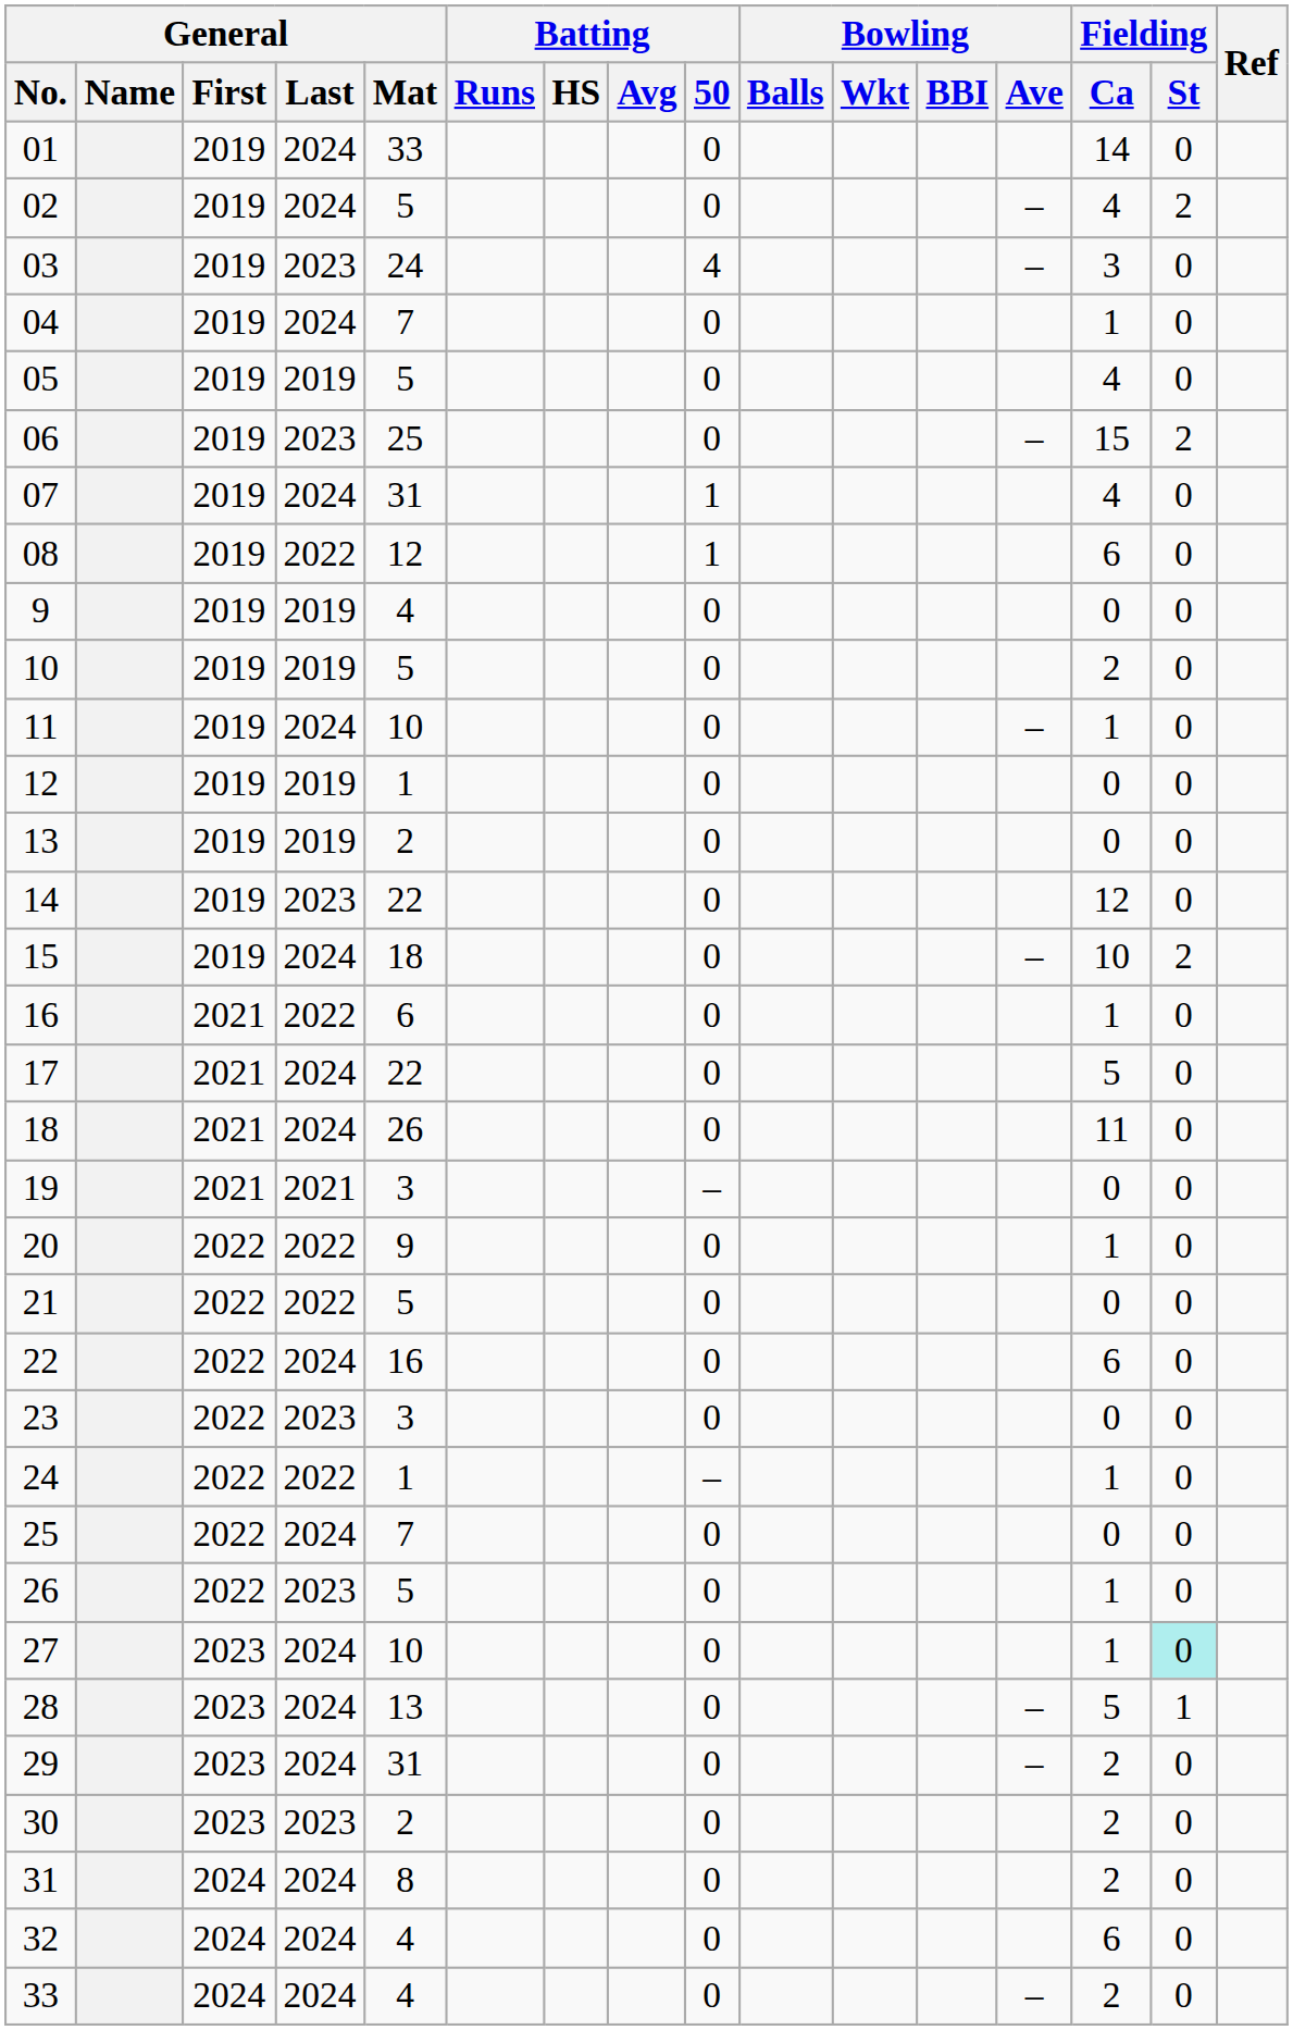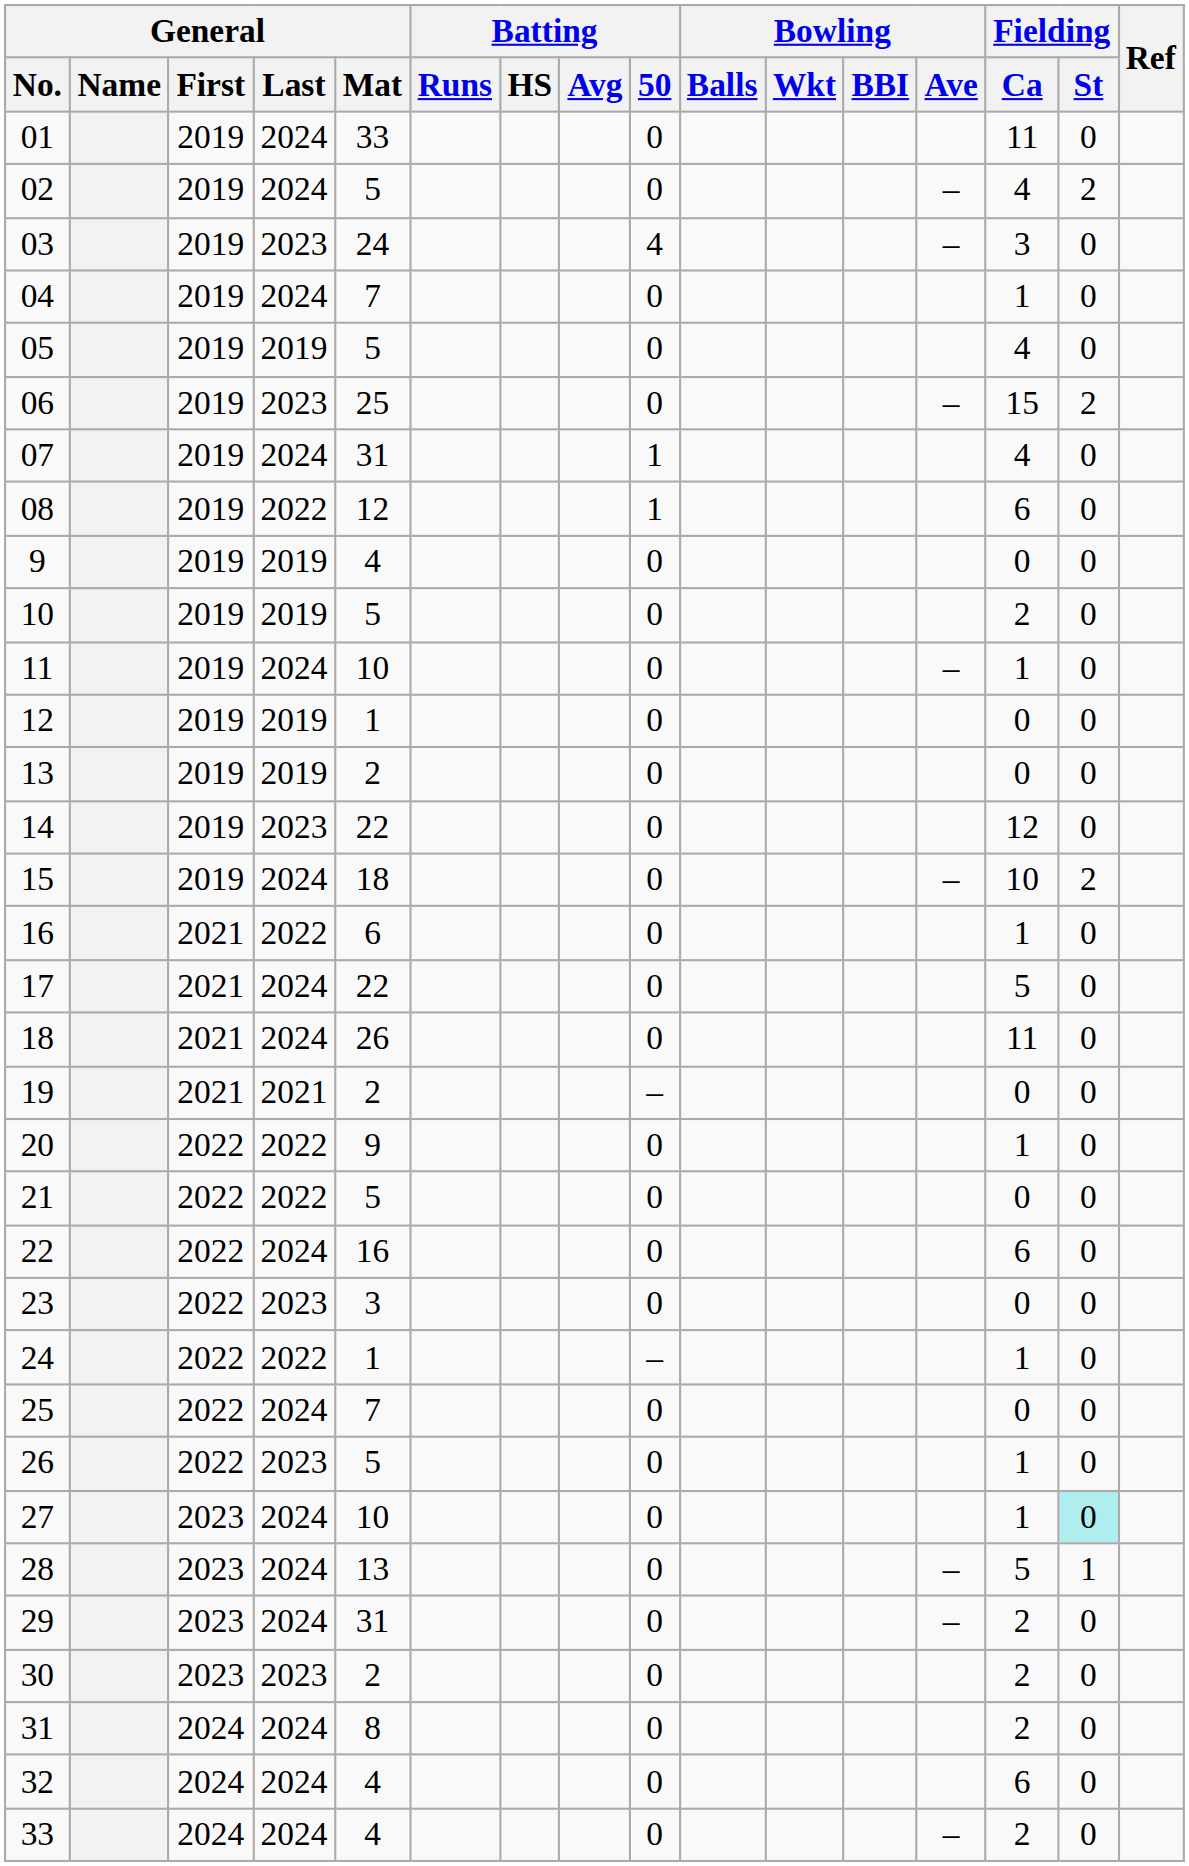01 | Fielding / Ca: 14 -> 11
19 | General / Mat: 3 -> 2
